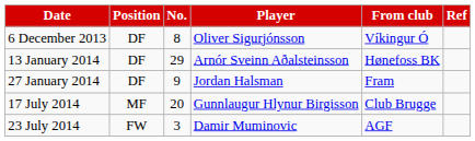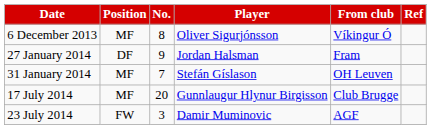6 December 2013 | Position: DF -> MF
- row: 13 January 2014 | DF | 29 | Arnór Sveinn Aðalsteinsson | Hønefoss BK
+ row: 31 January 2014 | MF | 7 | Stefán Gíslason | OH Leuven
